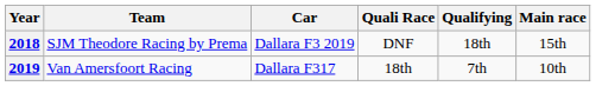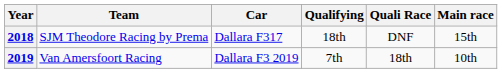columns swapped: Qualifying <-> Quali Race
2018 | Car: Dallara F3 2019 -> Dallara F317
2019 | Car: Dallara F317 -> Dallara F3 2019
